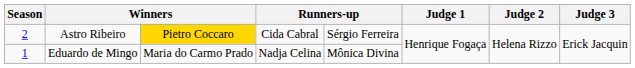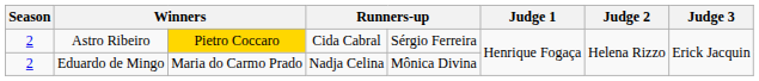Eduardo de Mingo | Season: 1 -> 2
